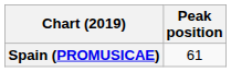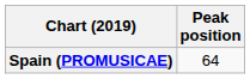Spain (PROMUSICAE) | Peak position: 61 -> 64
